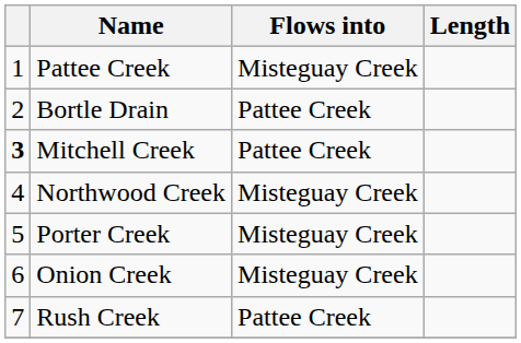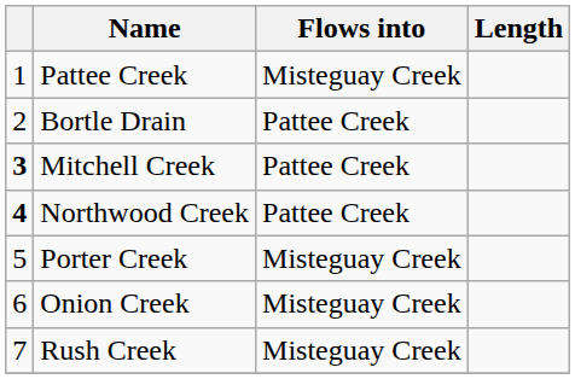Northwood Creek | column 1: normal -> bold
Northwood Creek | Flows into: Misteguay Creek -> Pattee Creek
Rush Creek | Flows into: Pattee Creek -> Misteguay Creek
